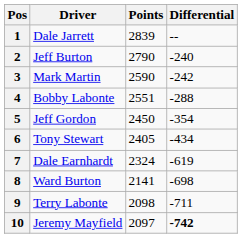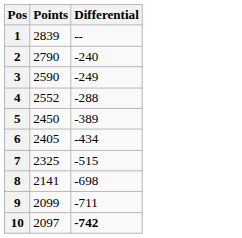- column: Driver | Dale Jarrett | Jeff Burton | Mark Martin | Bobby Labonte | Jeff Gordon | Tony Stewart | Dale Earnhardt | Ward Burton | Terry Labonte | Jeremy Mayfield
3 | Differential: -242 -> -249
4 | Points: 2551 -> 2552
5 | Differential: -354 -> -389
7 | Points: 2324 -> 2325
7 | Differential: -619 -> -515
9 | Points: 2098 -> 2099
